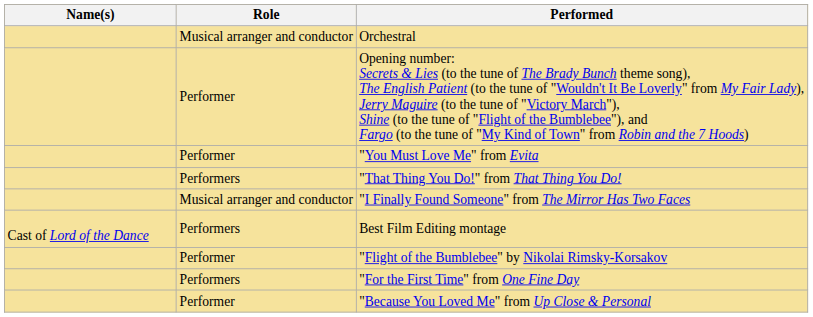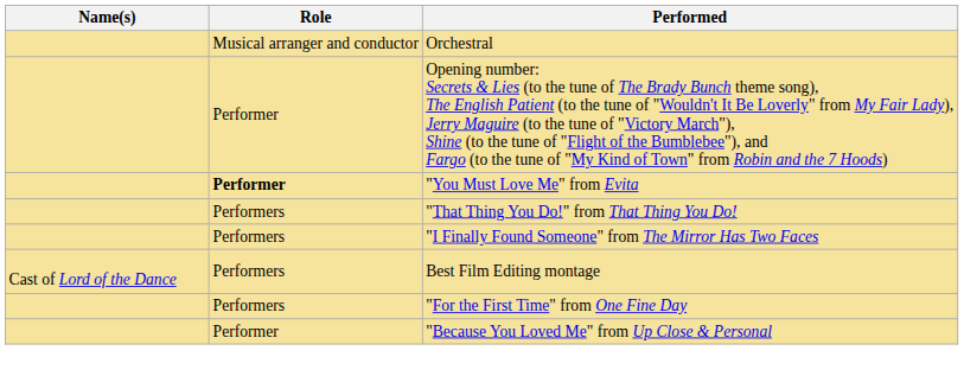"You Must Love Me" from Evita | Role: normal -> bold
"I Finally Found Someone" from The Mirror Has Two Faces | Role: Musical arranger and conductor -> Performers
- row: Performer | "Flight of the Bumblebee" by Nikolai Rimsky-Korsakov
